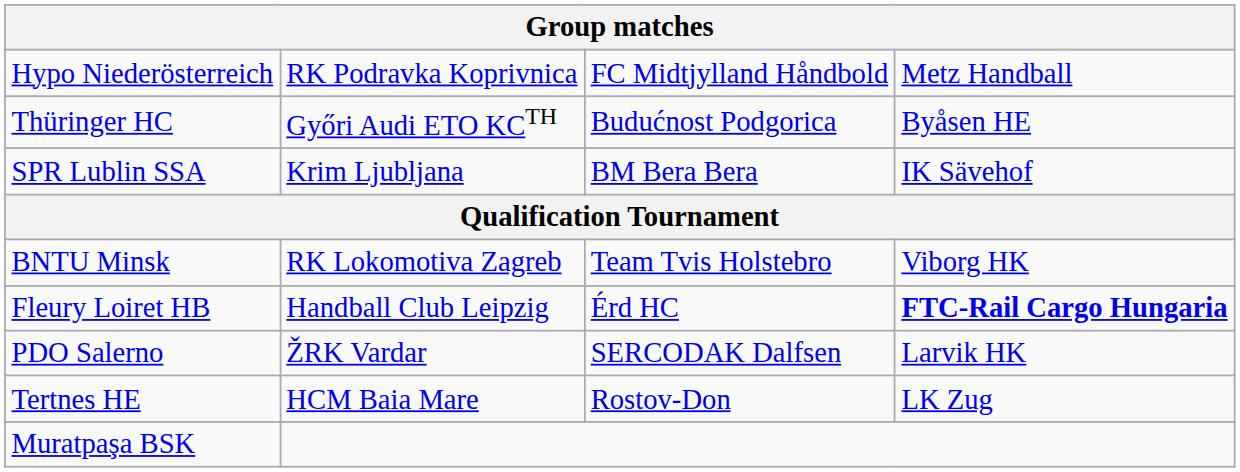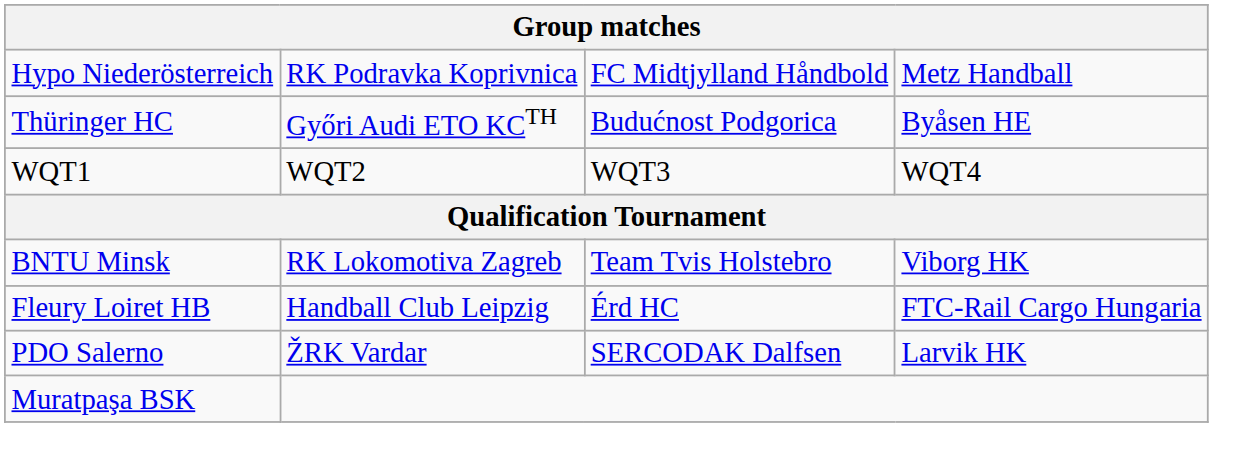- row: SPR Lublin SSA | Krim Ljubljana | BM Bera Bera | IK Sävehof
+ row: WQT1 | WQT2 | WQT3 | WQT4
Fleury Loiret HB | column 4: bold -> normal
- row: Tertnes HE | HCM Baia Mare | Rostov-Don | LK Zug
